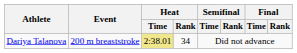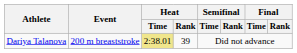Dariya Talanova | Heat / Rank: 34 -> 39
